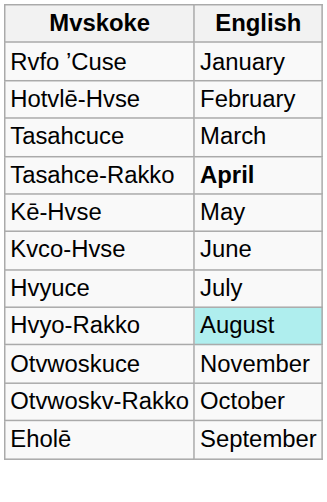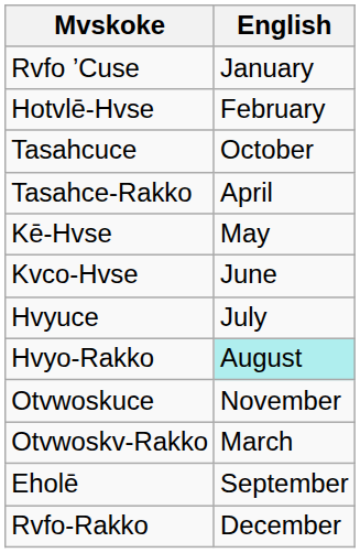Tasahcuce | English: March -> October
Tasahce-Rakko | English: bold -> normal
Otvwoskv-Rakko | English: October -> March
+ row: Rvfo-Rakko | December
